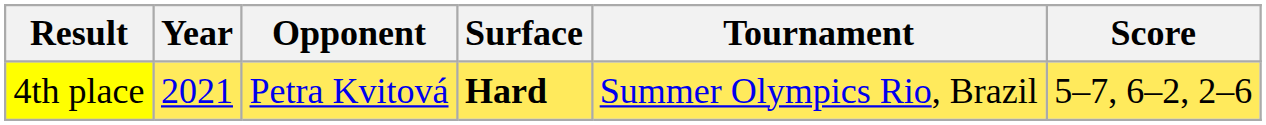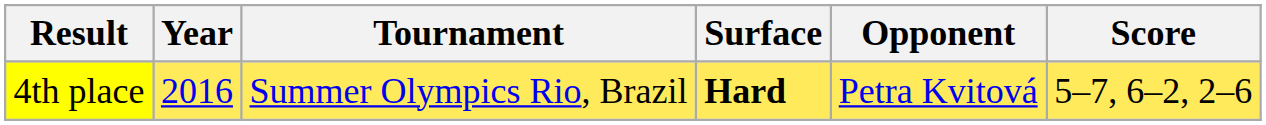columns swapped: Tournament <-> Opponent
4th place | Year: 2021 -> 2016
